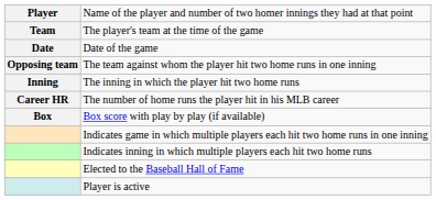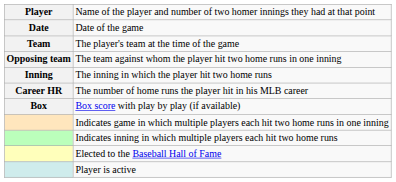rows swapped: Date of the game <-> The player's team at the time of the game
